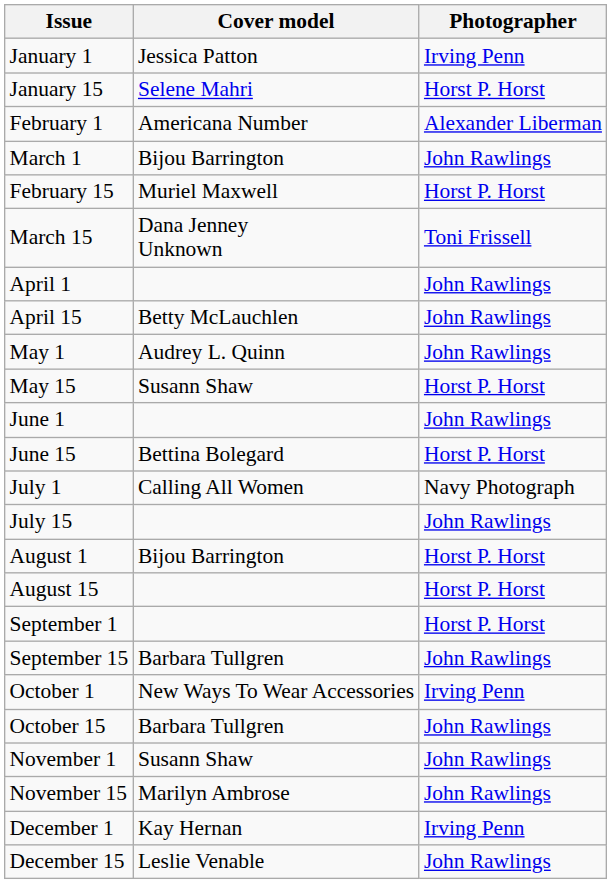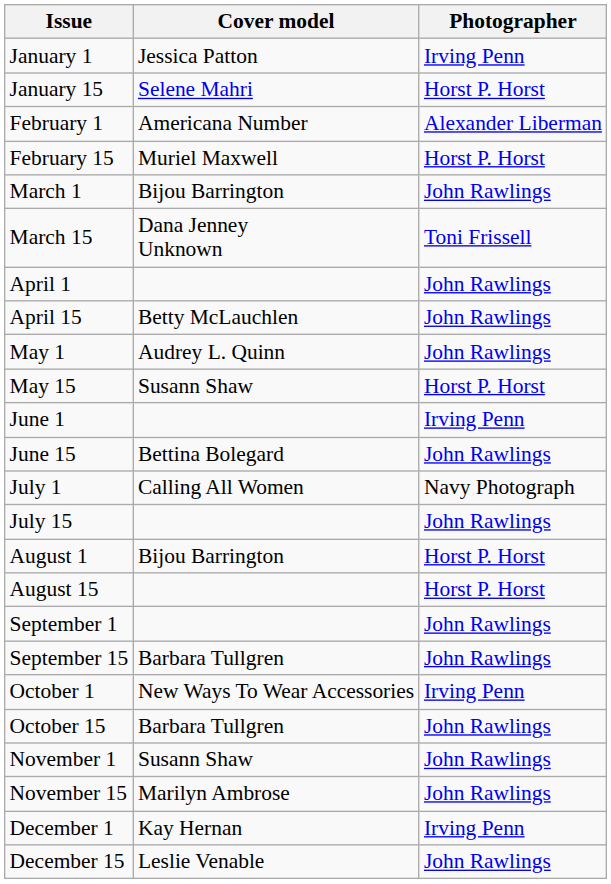rows swapped: February 15 <-> March 1
June 1 | Photographer: John Rawlings -> Irving Penn
June 15 | Photographer: Horst P. Horst -> John Rawlings
September 1 | Photographer: Horst P. Horst -> John Rawlings
